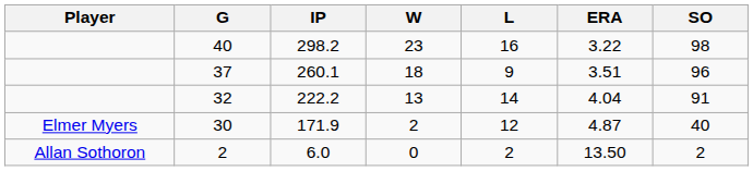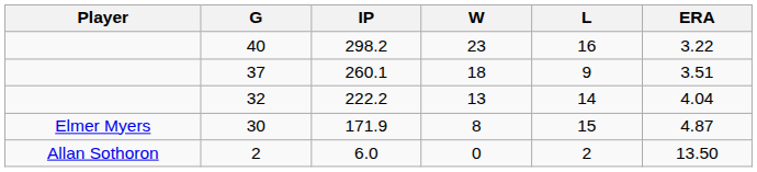- column: SO | 98 | 96 | 91 | 40 | 2
30 | W: 2 -> 8
30 | L: 12 -> 15
